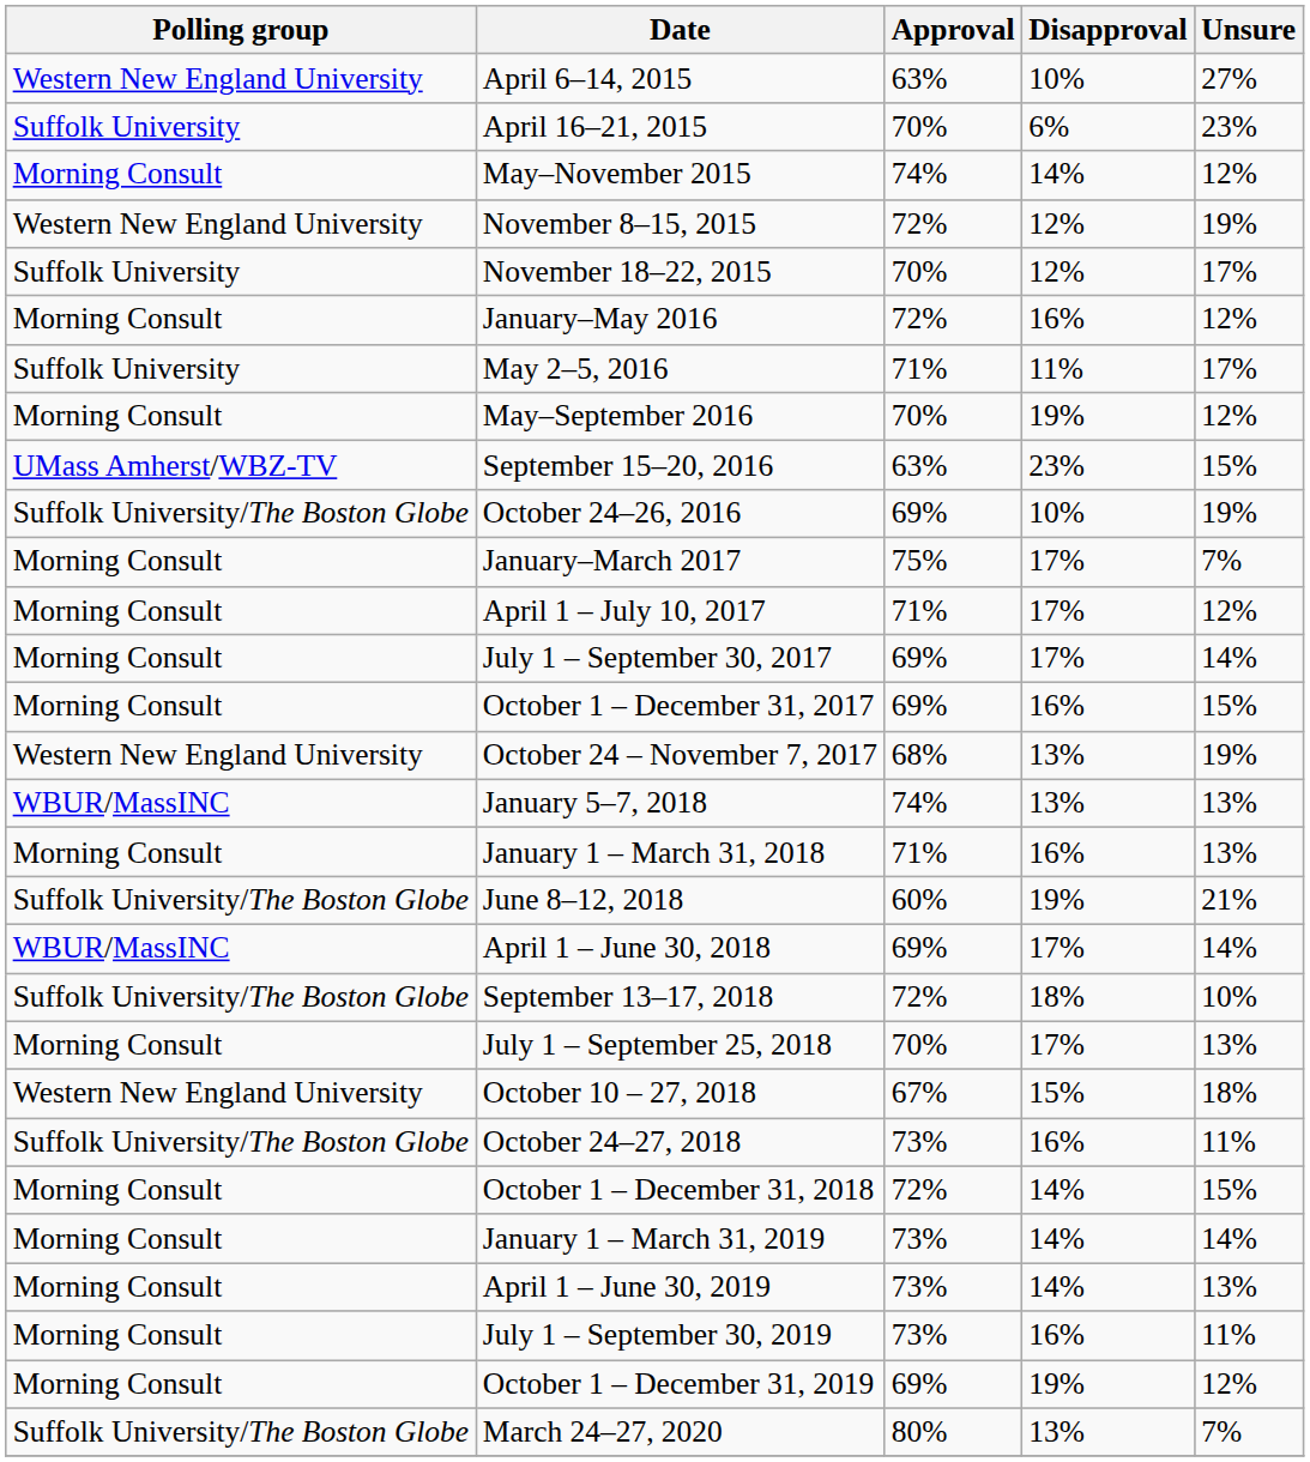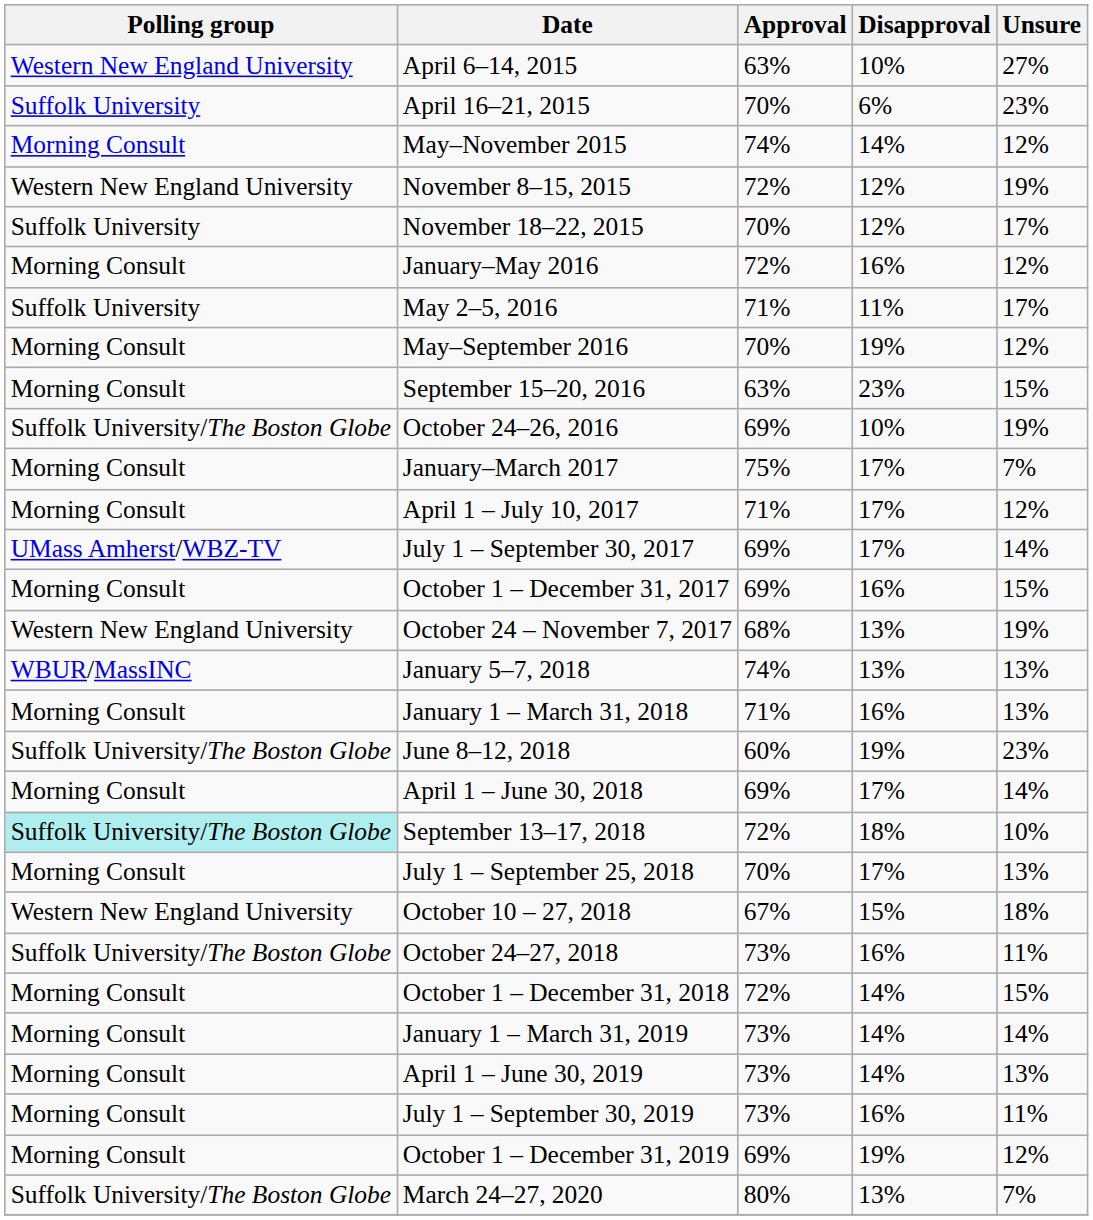September 15–20, 2016 | Polling group: UMass Amherst/WBZ-TV -> Morning Consult
July 1 – September 30, 2017 | Polling group: Morning Consult -> UMass Amherst/WBZ-TV
June 8–12, 2018 | Unsure: 21% -> 23%
April 1 – June 30, 2018 | Polling group: WBUR/MassINC -> Morning Consult
September 13–17, 2018 | Polling group: no background -> paleturquoise background
